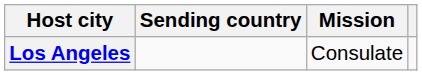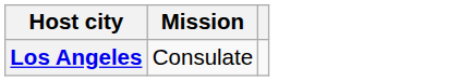- column: Sending country
